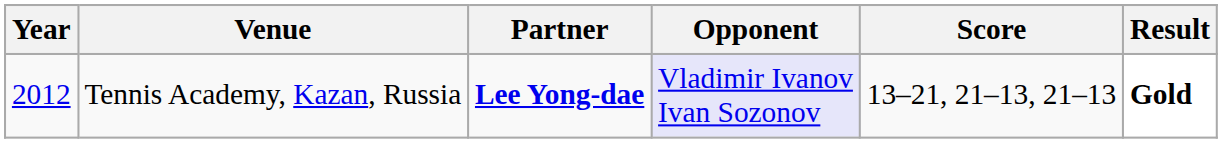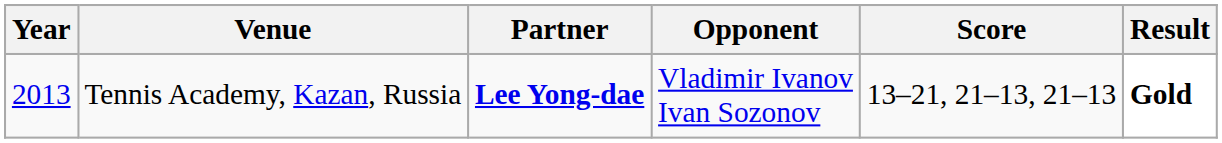Tennis Academy, Kazan, Russia | Year: 2012 -> 2013
Tennis Academy, Kazan, Russia | Opponent: lavender background -> no background
